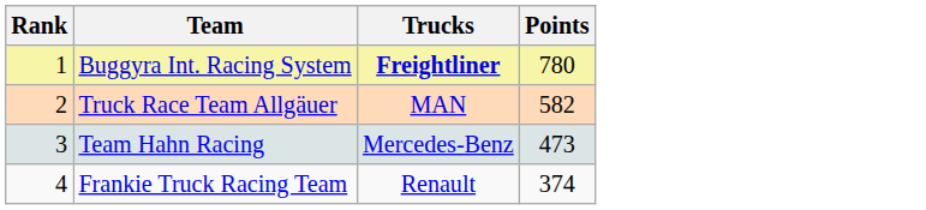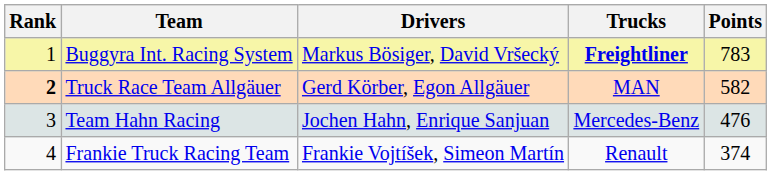+ column: Drivers | Markus Bösiger, David Vršecký | Gerd Körber, Egon Allgäuer | Jochen Hahn, Enrique Sanjuan | Frankie Vojtíšek, Simeon Martín
Buggyra Int. Racing System | Points: 780 -> 783
Truck Race Team Allgäuer | Rank: normal -> bold
Team Hahn Racing | Points: 473 -> 476
